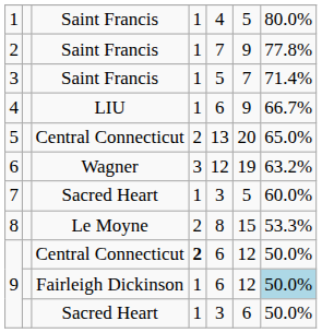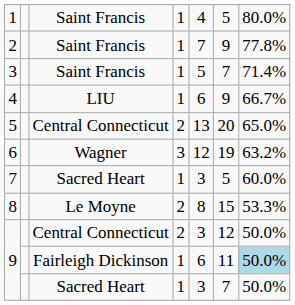9 / Central Connecticut | column 4: bold -> normal
9 / Central Connecticut | column 5: 6 -> 3
9 / Fairleigh Dickinson | column 6: 12 -> 11
9 / Sacred Heart | column 6: 6 -> 7
